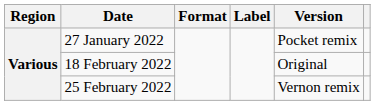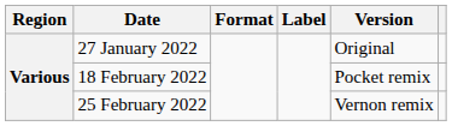27 January 2022 | Version: Pocket remix -> Original
18 February 2022 | Version: Original -> Pocket remix
